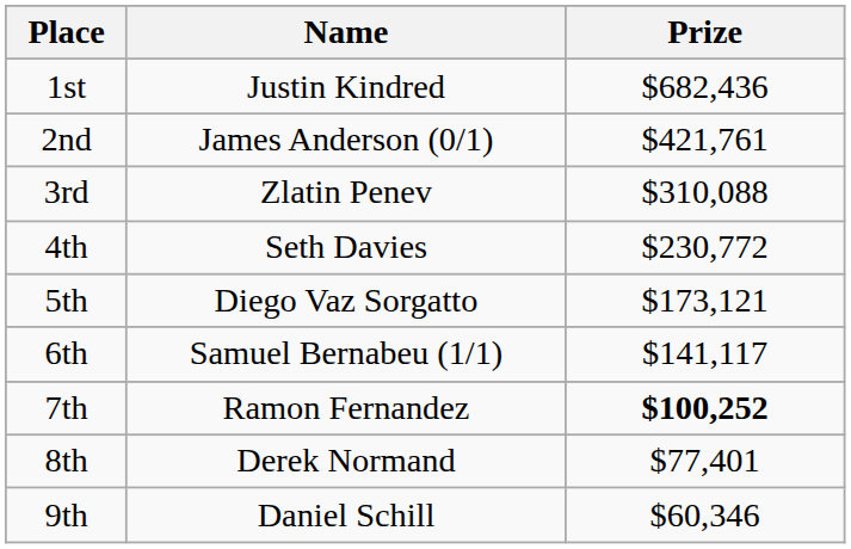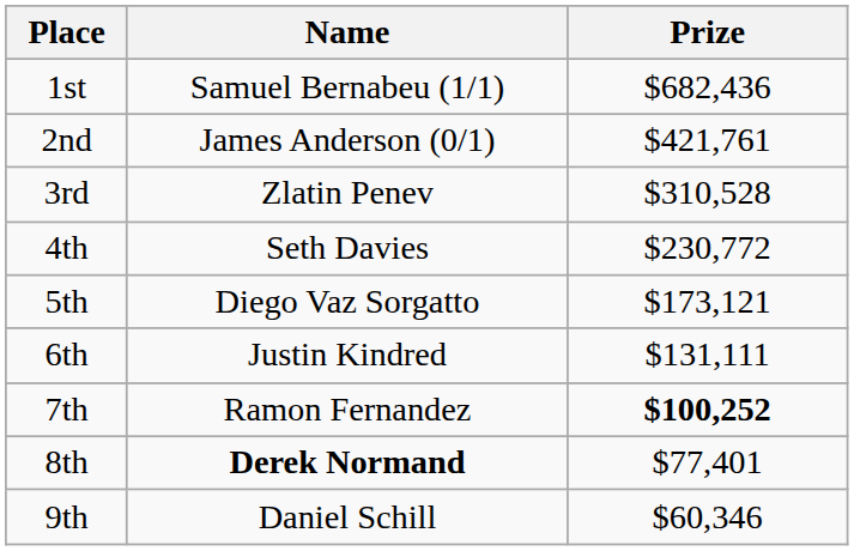1st | Name: Justin Kindred -> Samuel Bernabeu (1/1)
3rd | Prize: $310,088 -> $310,528
6th | Name: Samuel Bernabeu (1/1) -> Justin Kindred
6th | Prize: $141,117 -> $131,111
8th | Name: normal -> bold
